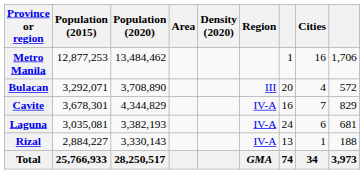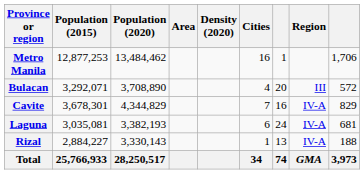columns swapped: Region <-> Cities
